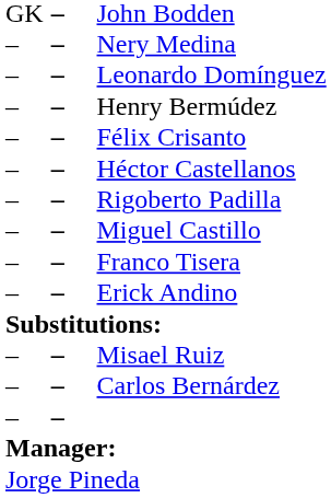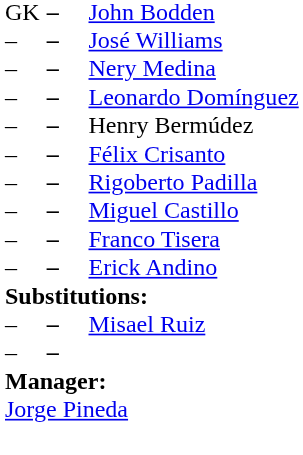+ row: – | – | José Williams
- row: – | – | Héctor Castellanos
- row: – | – | Carlos Bernárdez
